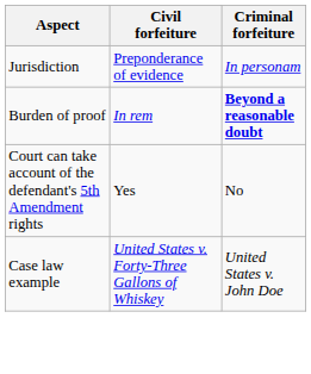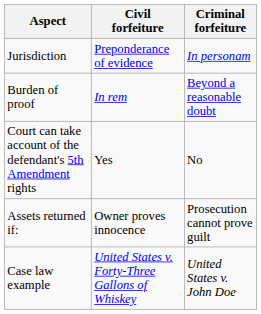Burden of proof | Criminal forfeiture: bold -> normal
+ row: Assets returned if: | Owner proves innocence | Prosecution cannot prove guilt
